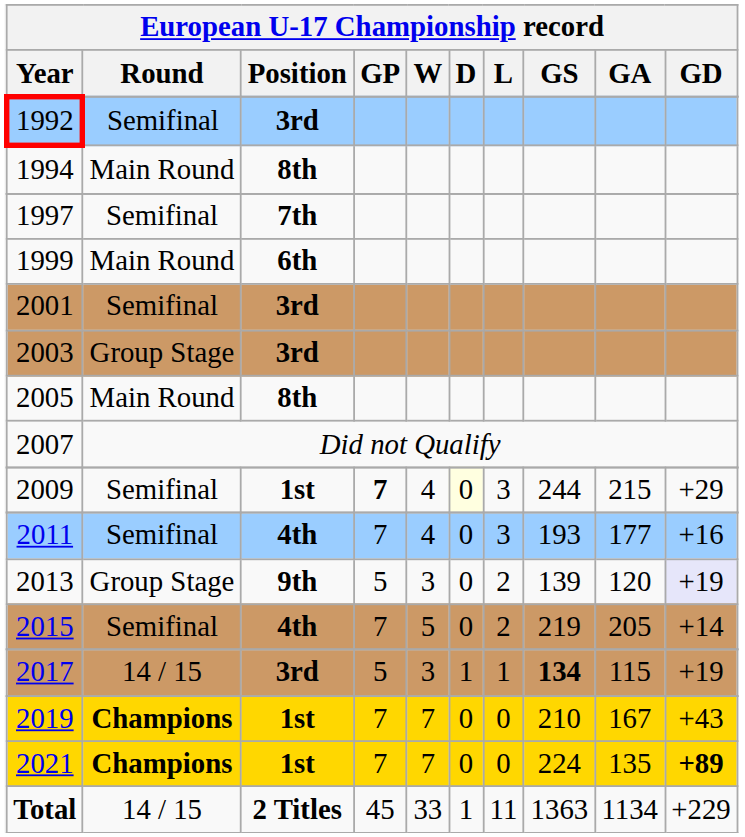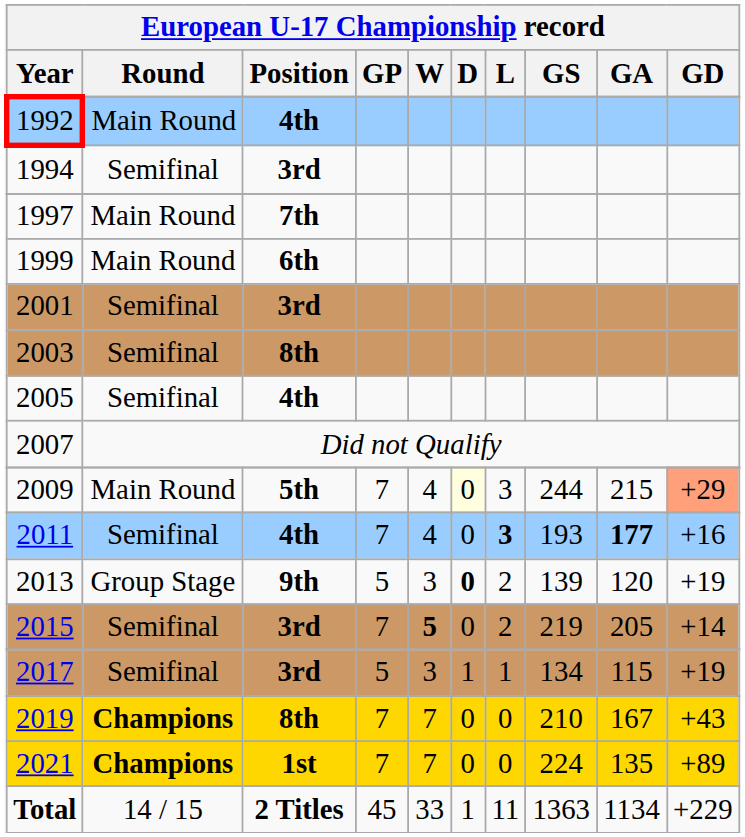1992 | Round: Semifinal -> Main Round
1992 | Position: 3rd -> 4th
1994 | Round: Main Round -> Semifinal
1994 | Position: 8th -> 3rd
1997 | Round: Semifinal -> Main Round
2003 | Round: Group Stage -> Semifinal
2003 | Position: 3rd -> 8th
2005 | Round: Main Round -> Semifinal
2005 | Position: 8th -> 4th
2009 | Round: Semifinal -> Main Round
2009 | Position: 1st -> 5th
2009 | GP: bold -> normal
2009 | GD: no background -> lightsalmon background
2011 | L: normal -> bold
2011 | GA: normal -> bold
2013 | D: normal -> bold
2013 | GD: lavender background -> no background
2015 | Position: 4th -> 3rd
2015 | W: normal -> bold
2017 | Round: 14 / 15 -> Semifinal
2017 | GS: bold -> normal
2019 | Position: 1st -> 8th
2021 | GD: bold -> normal
